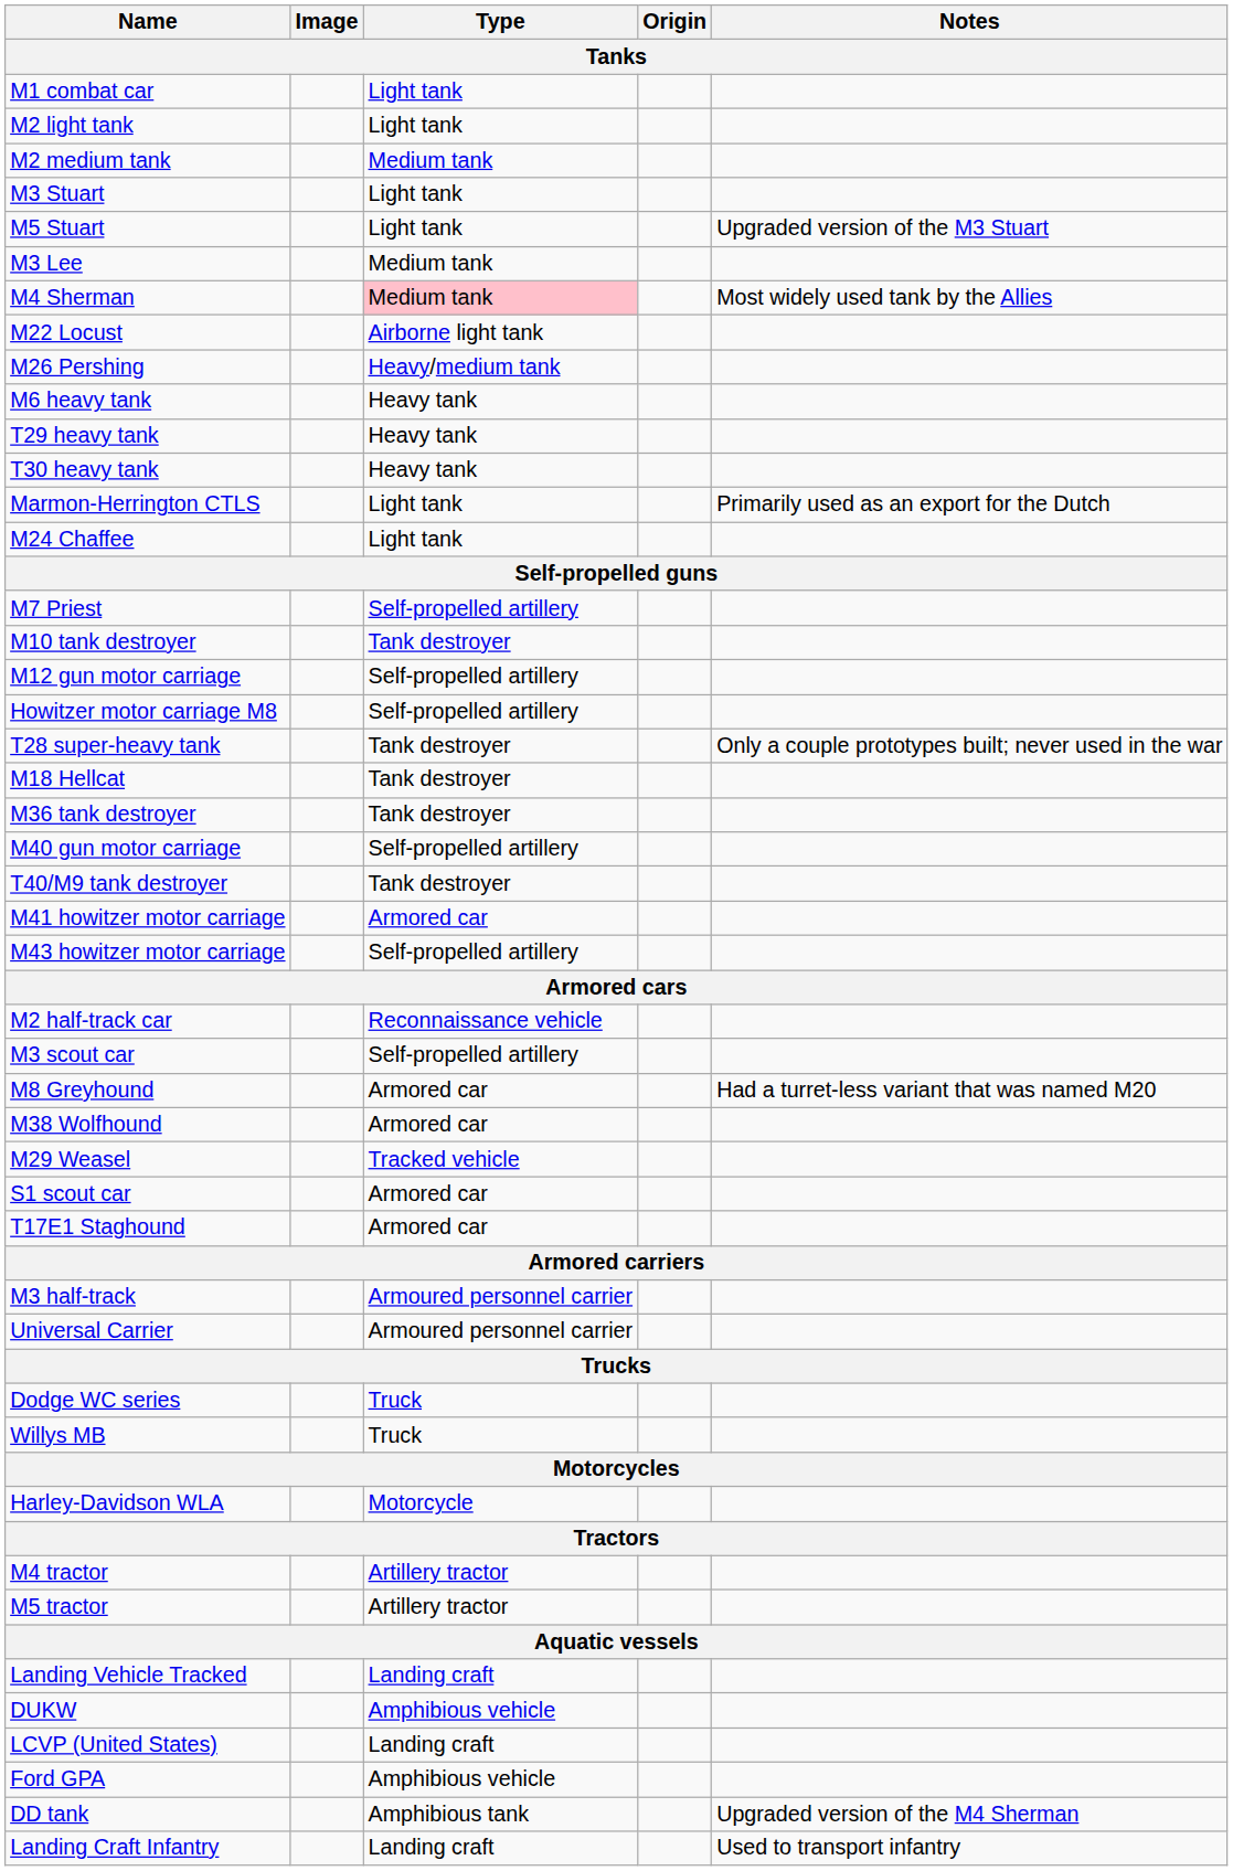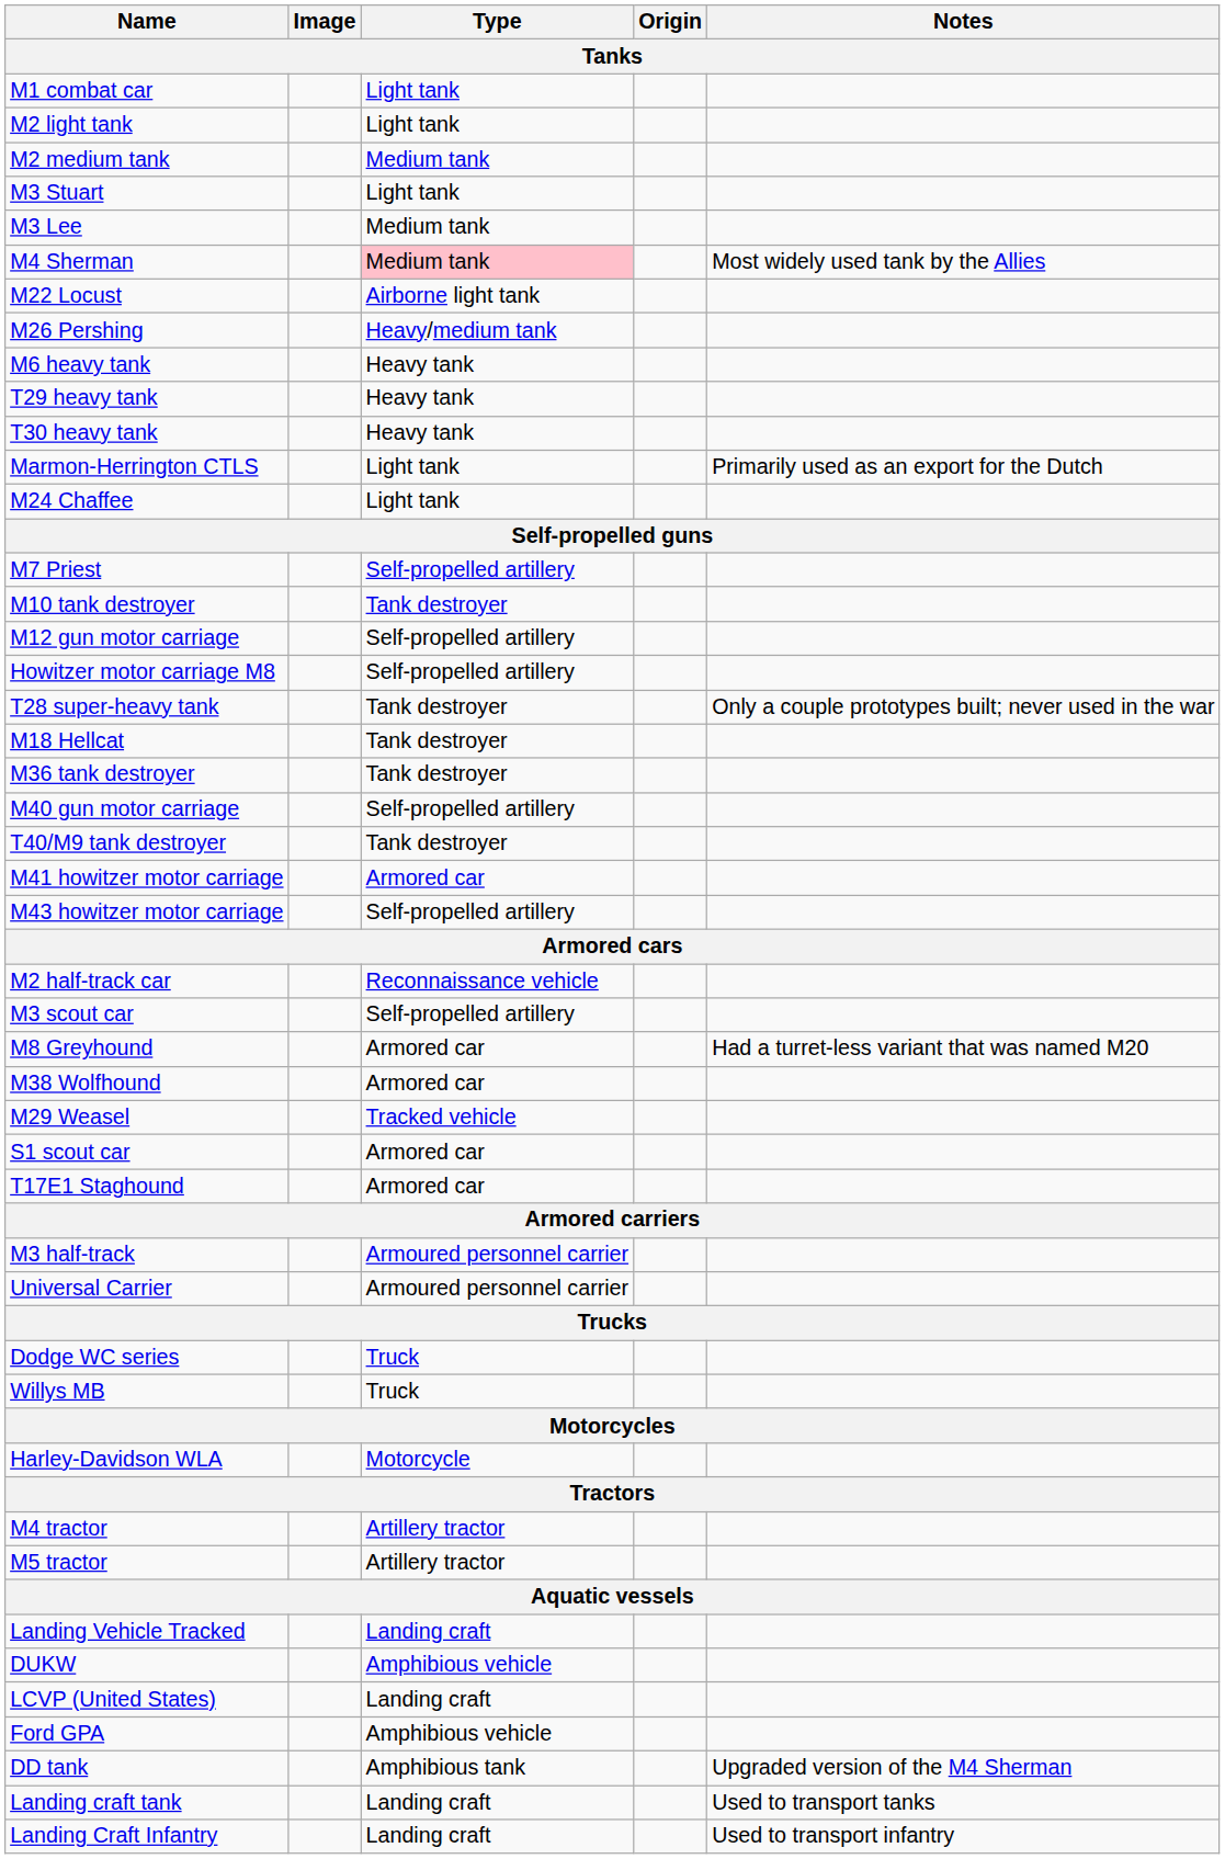- row: M5 Stuart | Light tank | Upgraded version of the M3 Stuart
+ row: Landing craft tank | Landing craft | Used to transport tanks
